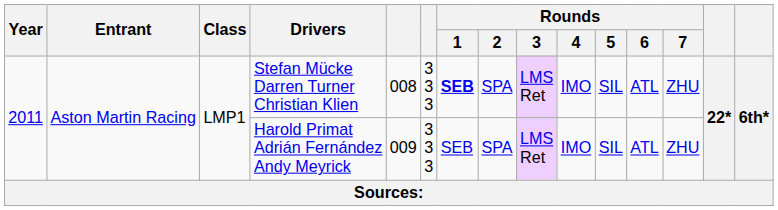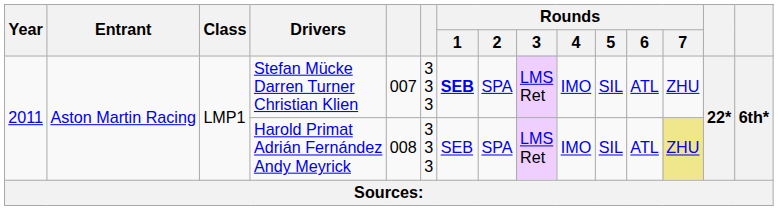Stefan Mücke Darren Turner Christian Klien | column 5: 008 -> 007
Harold Primat Adrián Fernández Andy Meyrick | column 5: 009 -> 008
Harold Primat Adrián Fernández Andy Meyrick | Rounds / 7: no background -> khaki background
